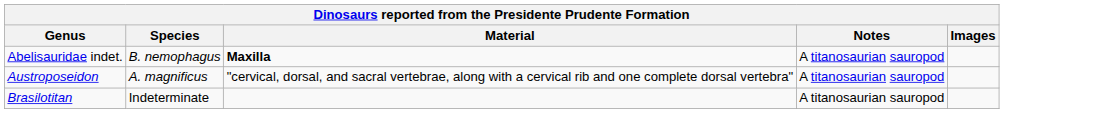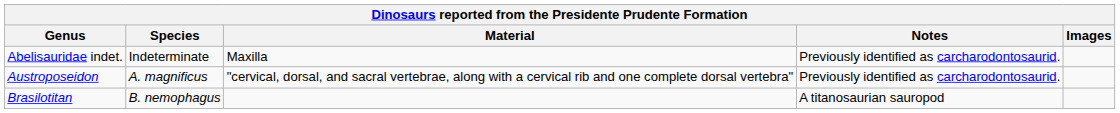Abelisauridae indet. | Species: B. nemophagus -> Indeterminate
Abelisauridae indet. | Material: bold -> normal
Abelisauridae indet. | Notes: A titanosaurian sauropod -> Previously identified as carcharodontosaurid.
Austroposeidon | Notes: A titanosaurian sauropod -> Previously identified as carcharodontosaurid.
Brasilotitan | Species: Indeterminate -> B. nemophagus
